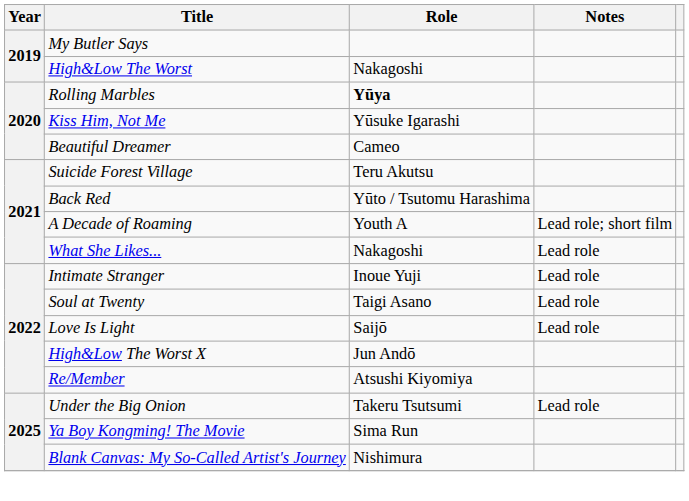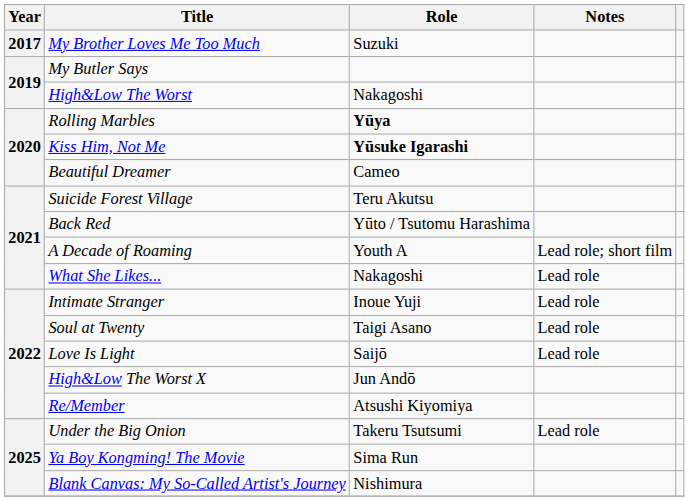+ row: 2017 | My Brother Loves Me Too Much | Suzuki
Kiss Him, Not Me | Role: normal -> bold
